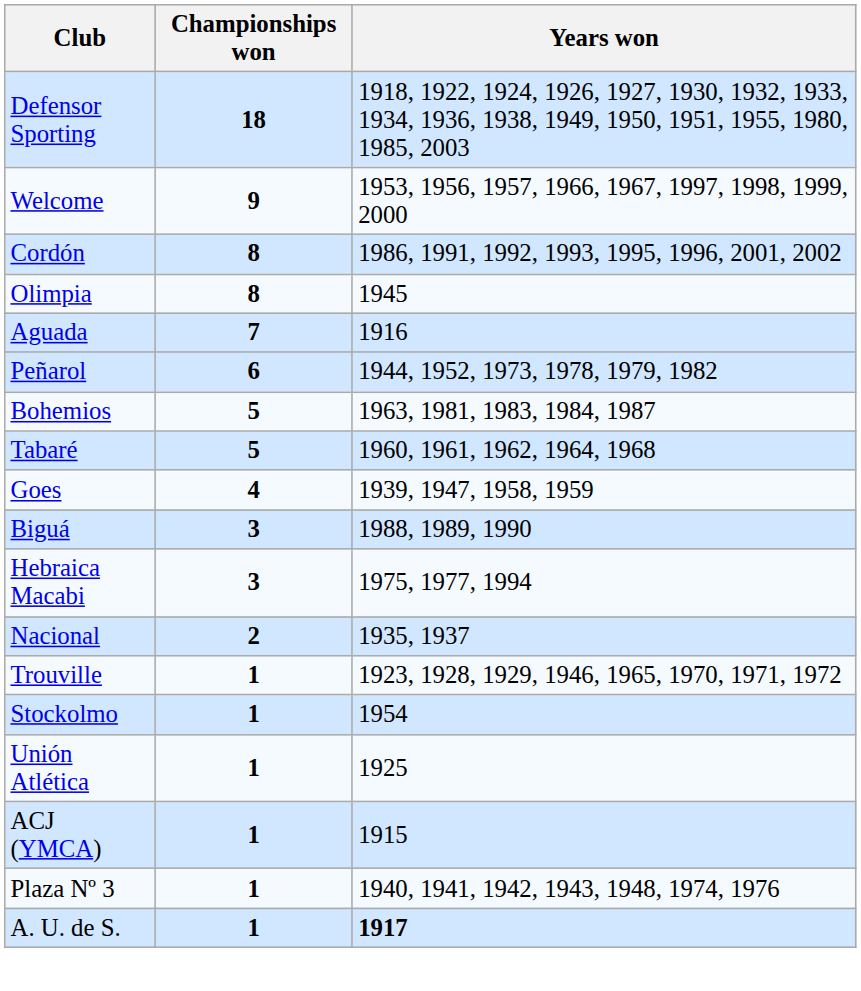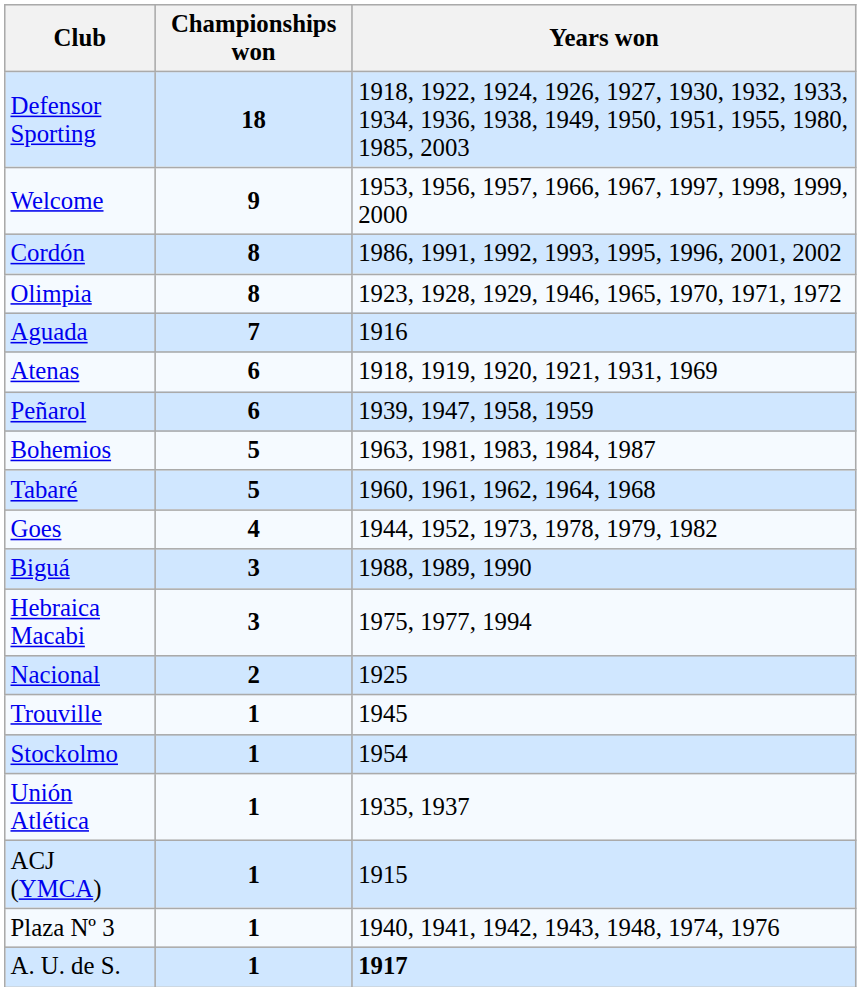Olimpia | Years won: 1945 -> 1923, 1928, 1929, 1946, 1965, 1970, 1971, 1972
+ row: Atenas | 6 | 1918, 1919, 1920, 1921, 1931, 1969
Peñarol | Years won: 1944, 1952, 1973, 1978, 1979, 1982 -> 1939, 1947, 1958, 1959
Goes | Years won: 1939, 1947, 1958, 1959 -> 1944, 1952, 1973, 1978, 1979, 1982
Nacional | Years won: 1935, 1937 -> 1925
Trouville | Years won: 1923, 1928, 1929, 1946, 1965, 1970, 1971, 1972 -> 1945
Unión Atlética | Years won: 1925 -> 1935, 1937
